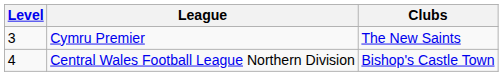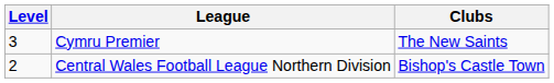Central Wales Football League Northern Division | Level: 4 -> 2
